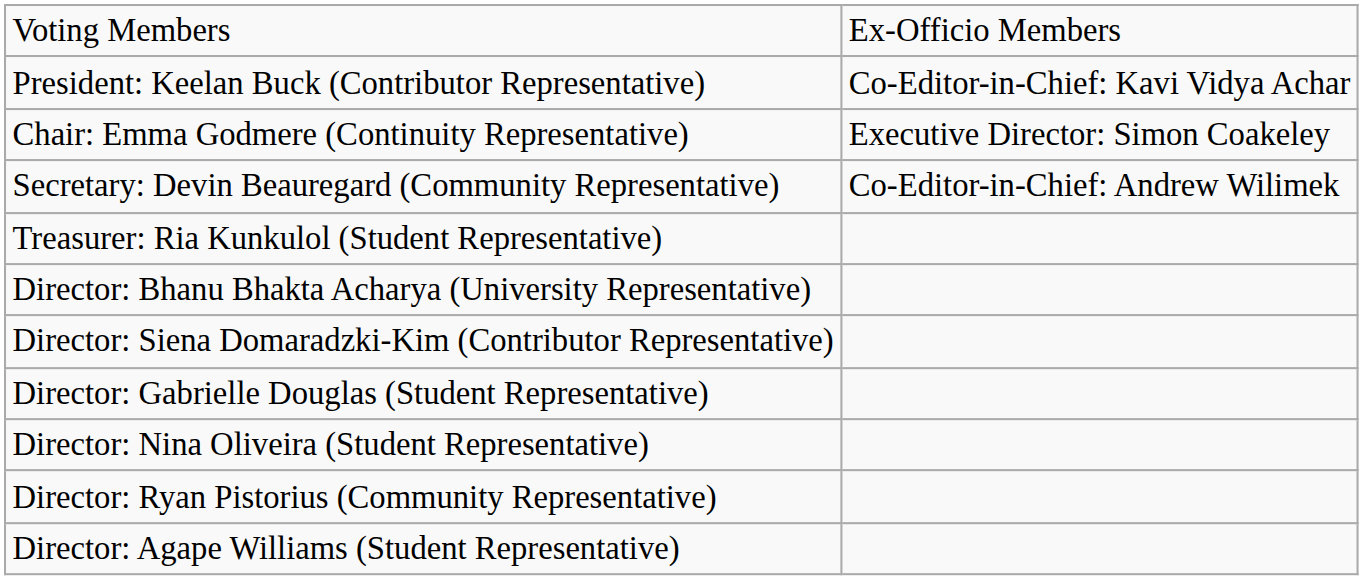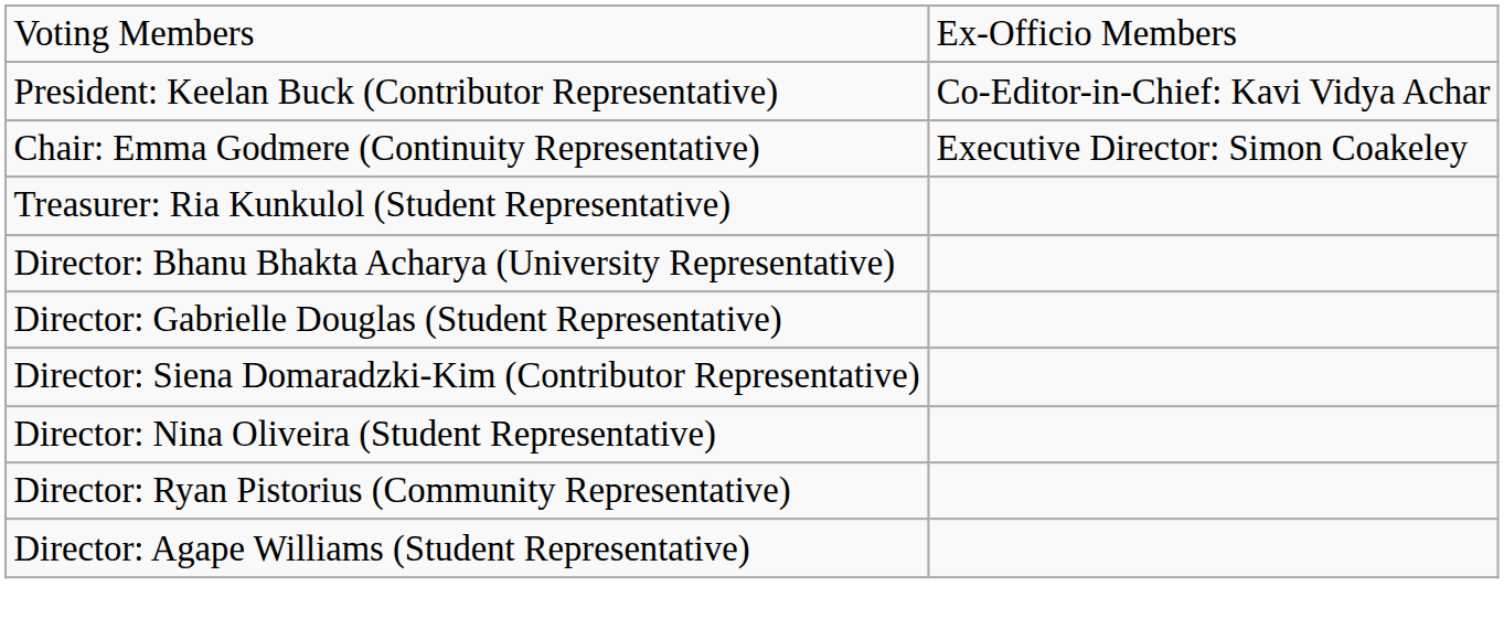- row: Secretary: Devin Beauregard (Community Representative) | Co-Editor-in-Chief: Andrew Wilimek
rows swapped: Director: Siena Domaradzki-Kim (Contributor Representative) <-> Director: Gabrielle Douglas (Student Representative)
